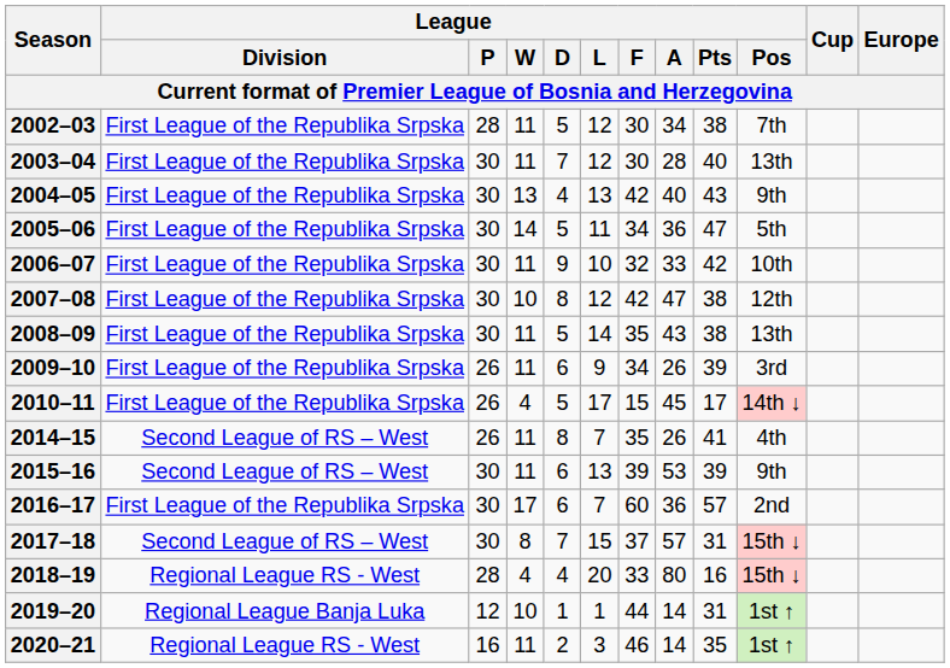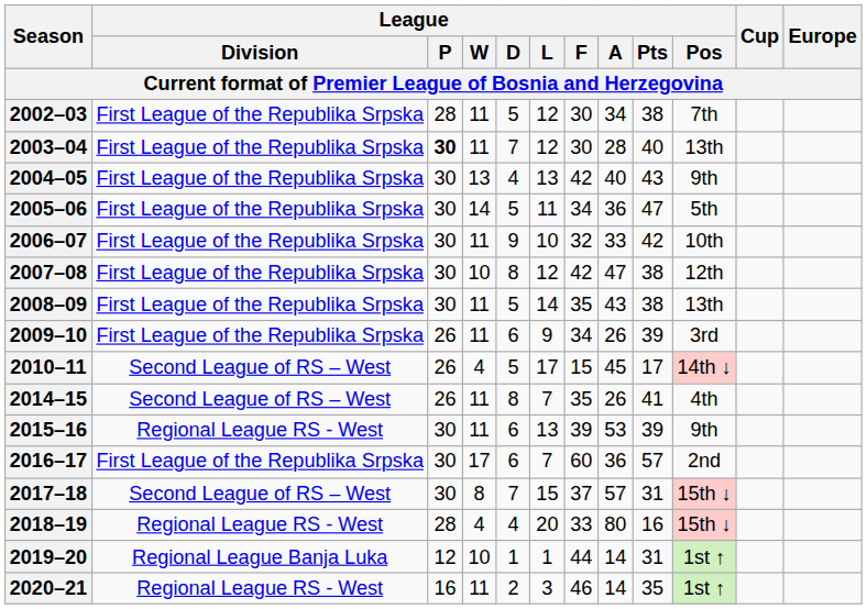2003–04 | League / P: normal -> bold
2010–11 | League / Division: First League of the Republika Srpska -> Second League of RS – West
2015–16 | League / Division: Second League of RS – West -> Regional League RS - West
